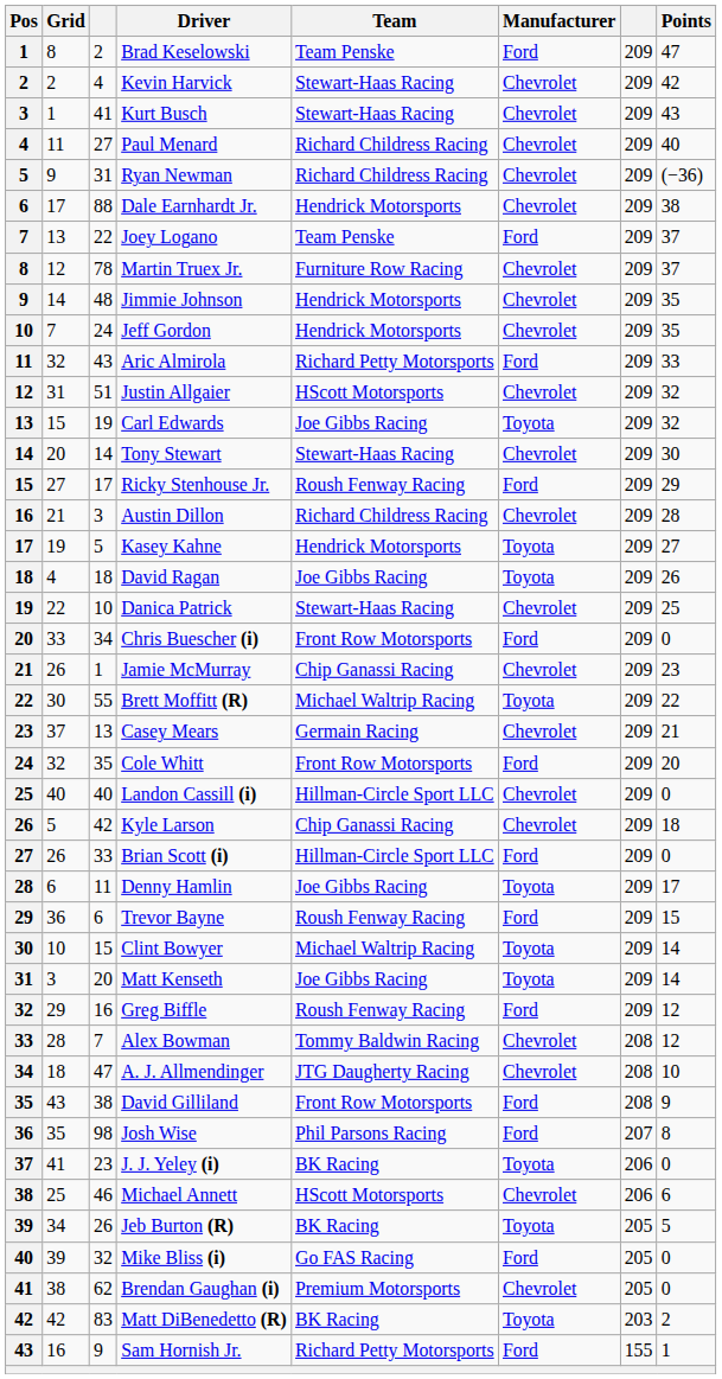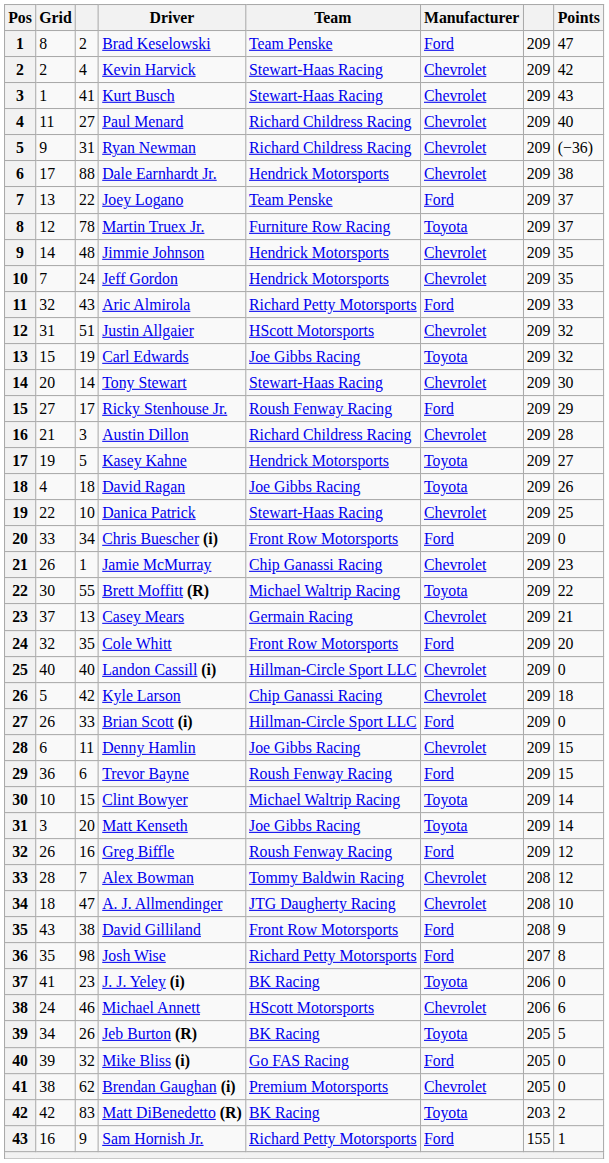Martin Truex Jr. | Manufacturer: Chevrolet -> Toyota
Denny Hamlin | Manufacturer: Toyota -> Chevrolet
Denny Hamlin | Points: 17 -> 15
Greg Biffle | Grid: 29 -> 26
Josh Wise | Team: Phil Parsons Racing -> Richard Petty Motorsports
Michael Annett | Grid: 25 -> 24
